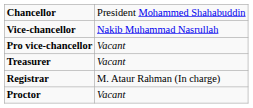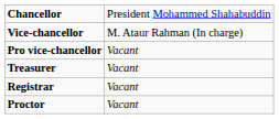Vice-chancellor | column 2: Nakib Muhammad Nasrullah -> M. Ataur Rahman (In charge)
Registrar | column 2: M. Ataur Rahman (In charge) -> Vacant
